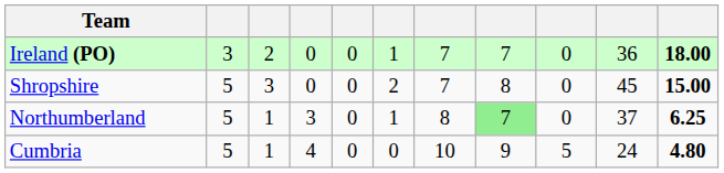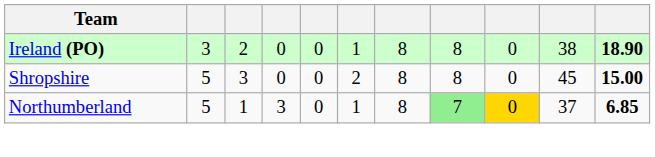Ireland (PO) | column 7: 7 -> 8
Ireland (PO) | column 8: 7 -> 8
Ireland (PO) | column 10: 36 -> 38
Ireland (PO) | column 11: 18.00 -> 18.90
Shropshire | column 7: 7 -> 8
Northumberland | column 9: no background -> gold background
Northumberland | column 11: 6.25 -> 6.85
- row: Cumbria | 5 | 1 | 4 | 0 | 0 | 10 | 9 | 5 | 24 | 4.80
